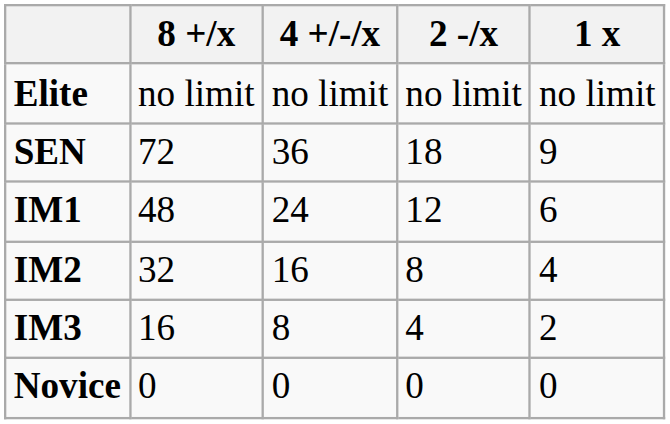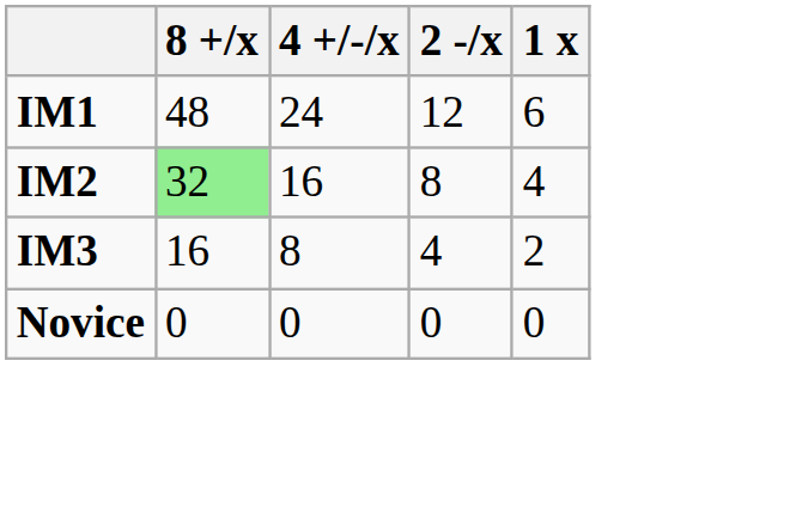- row: Elite | no limit | no limit | no limit | no limit
- row: SEN | 72 | 36 | 18 | 9
IM2 | 8 +/x: no background -> lightgreen background
